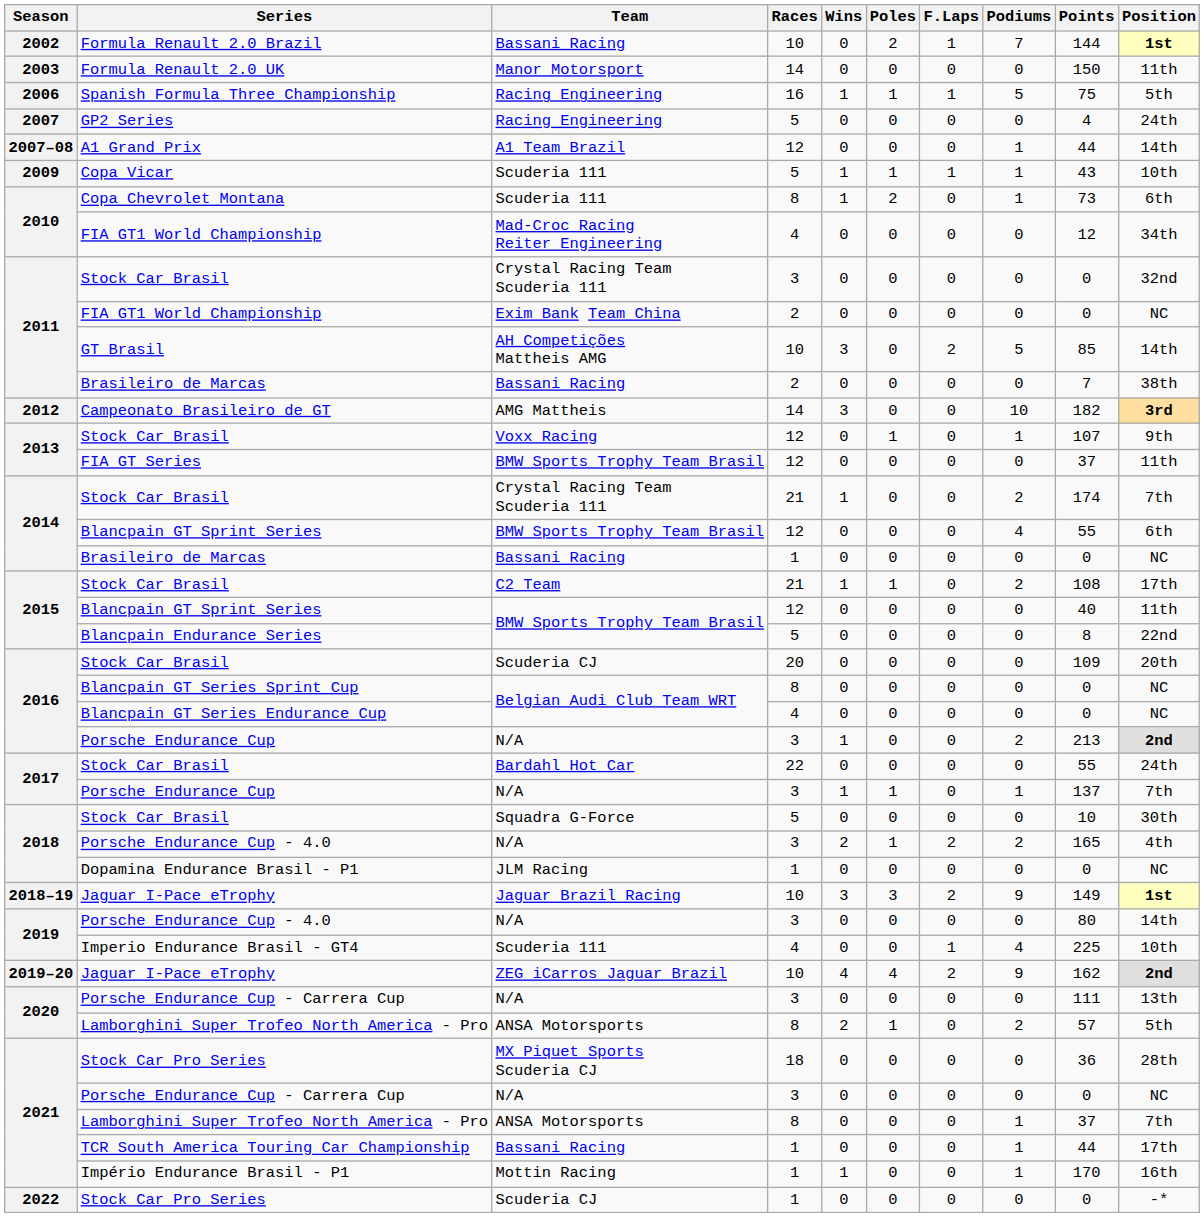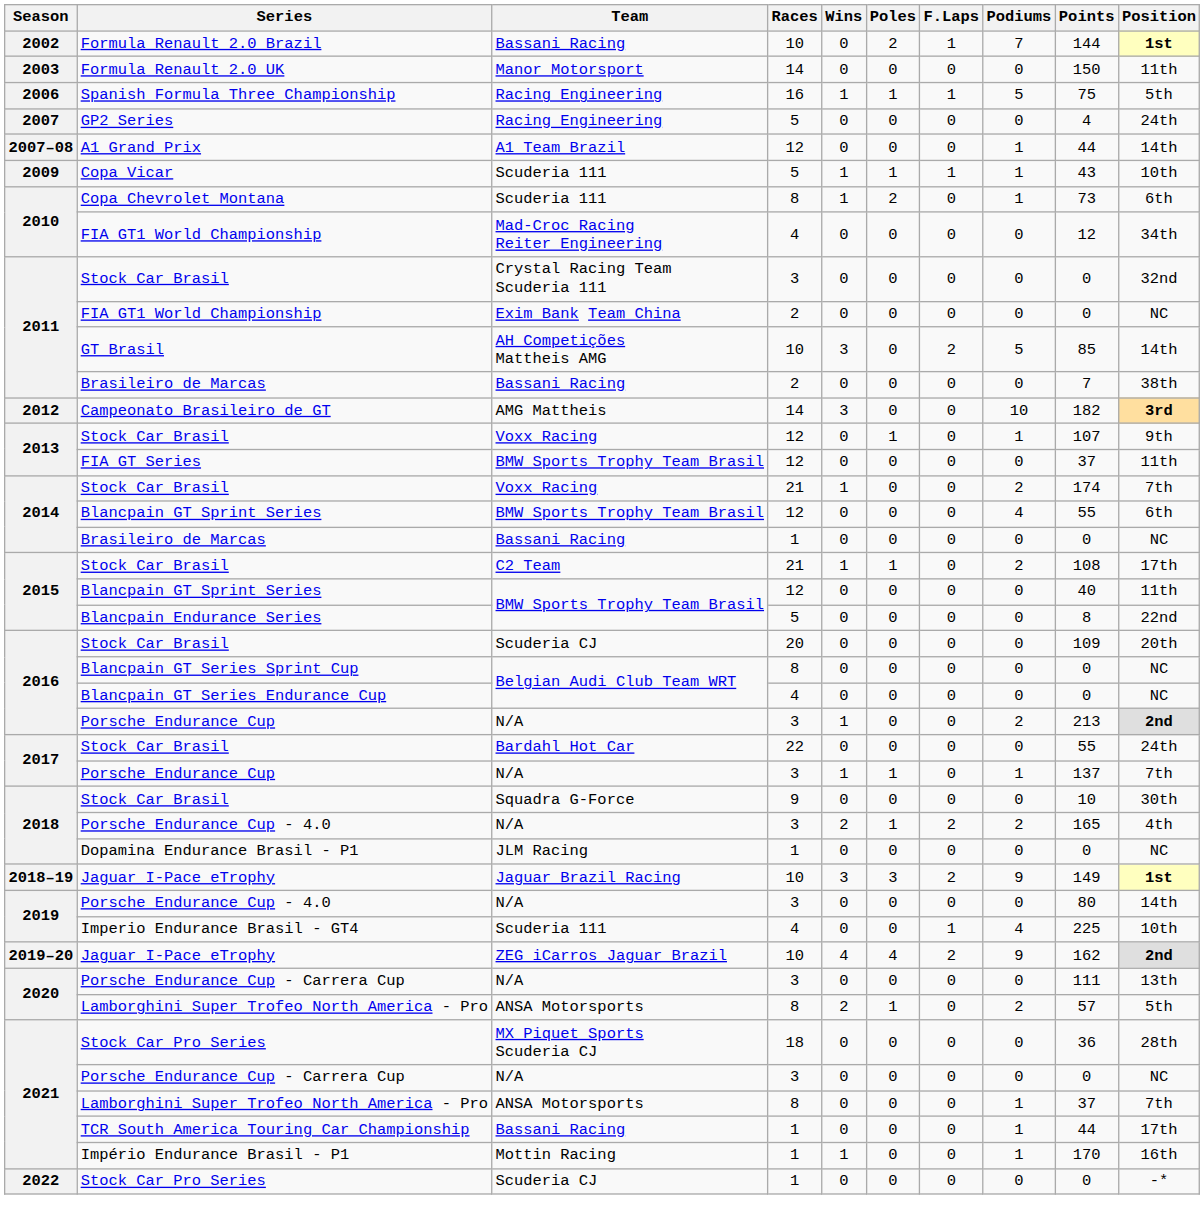2014 / Stock Car Brasil | Team: Crystal Racing Team Scuderia 111 -> Voxx Racing
2018 / Stock Car Brasil | Races: 5 -> 9
